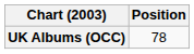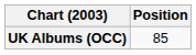UK Albums (OCC) | Position: 78 -> 85
